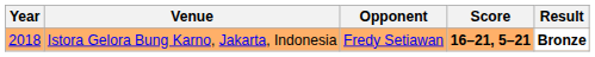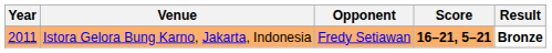Istora Gelora Bung Karno, Jakarta, Indonesia | Year: 2018 -> 2011
